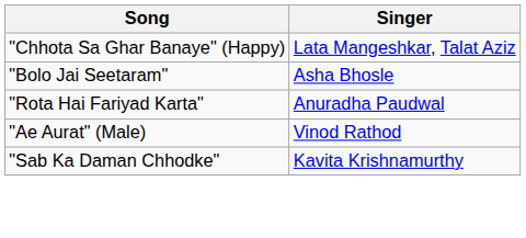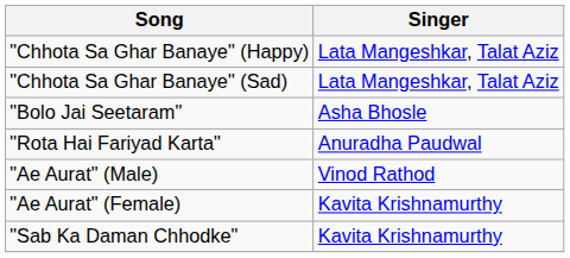+ row: "Chhota Sa Ghar Banaye" (Sad) | Lata Mangeshkar, Talat Aziz
+ row: "Ae Aurat" (Female) | Kavita Krishnamurthy
